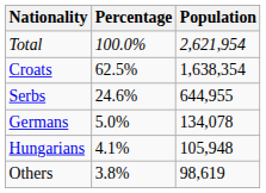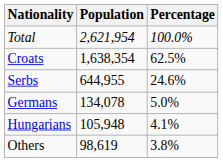columns swapped: Population <-> Percentage
